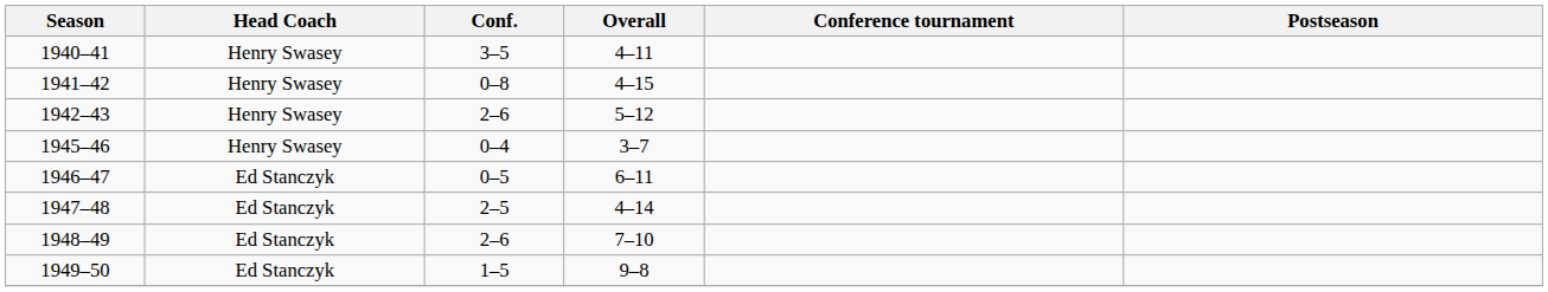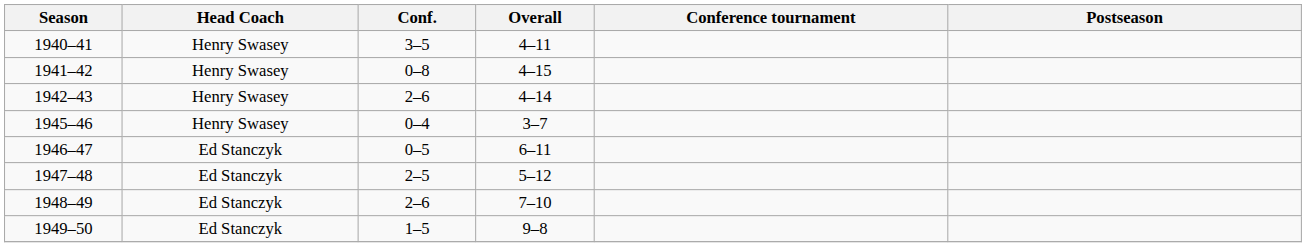1942–43 | Overall: 5–12 -> 4–14
1947–48 | Overall: 4–14 -> 5–12
